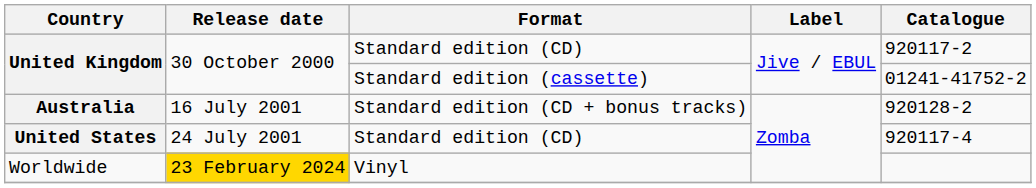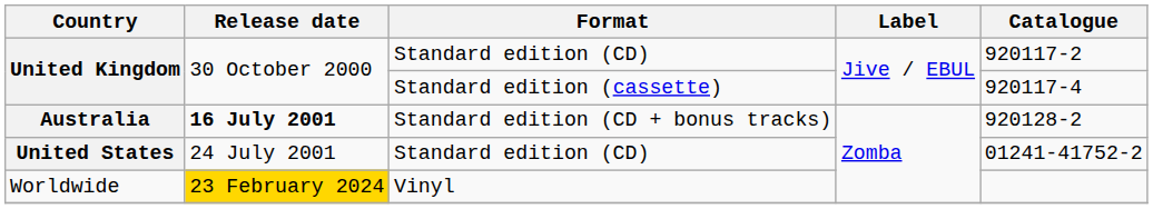United Kingdom / Standard edition (cassette) | Catalogue: 01241-41752-2 -> 920117-4
Australia | Release date: normal -> bold
United States | Catalogue: 920117-4 -> 01241-41752-2
